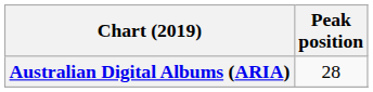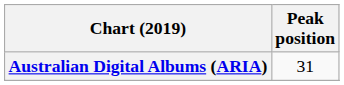Australian Digital Albums (ARIA) | Peak position: 28 -> 31
